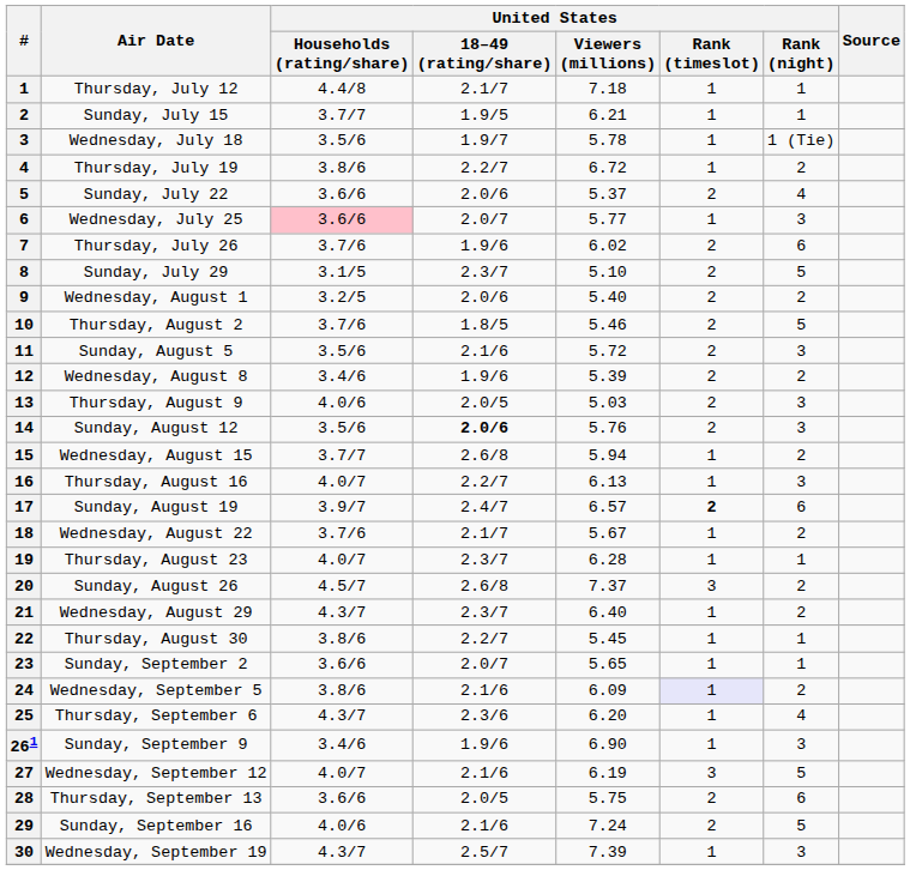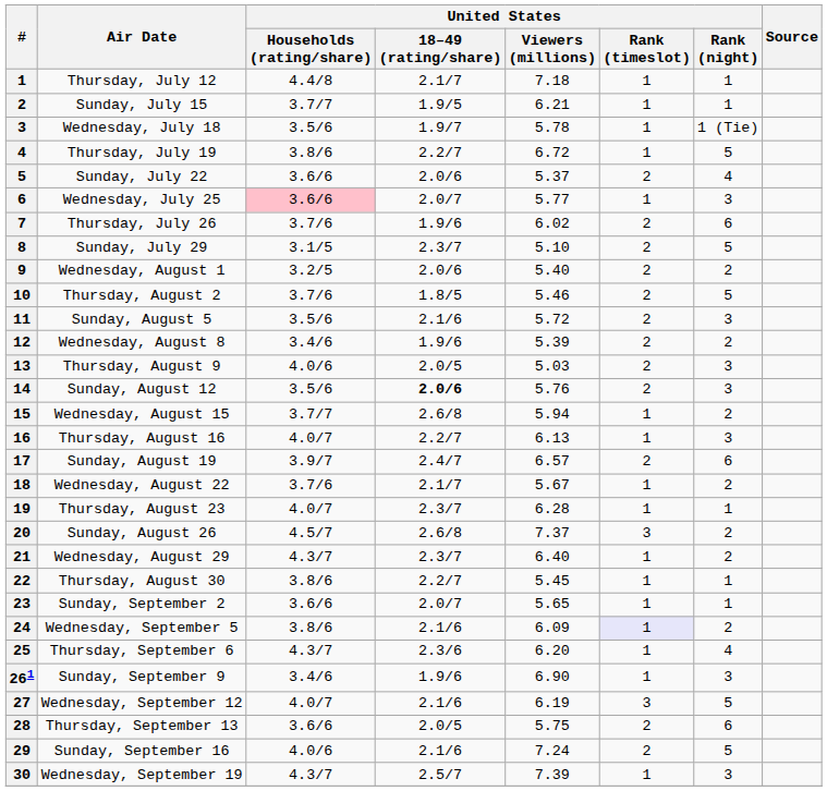Thursday, July 19 | United States / Rank (night): 2 -> 5
Sunday, August 19 | United States / Rank (timeslot): bold -> normal
